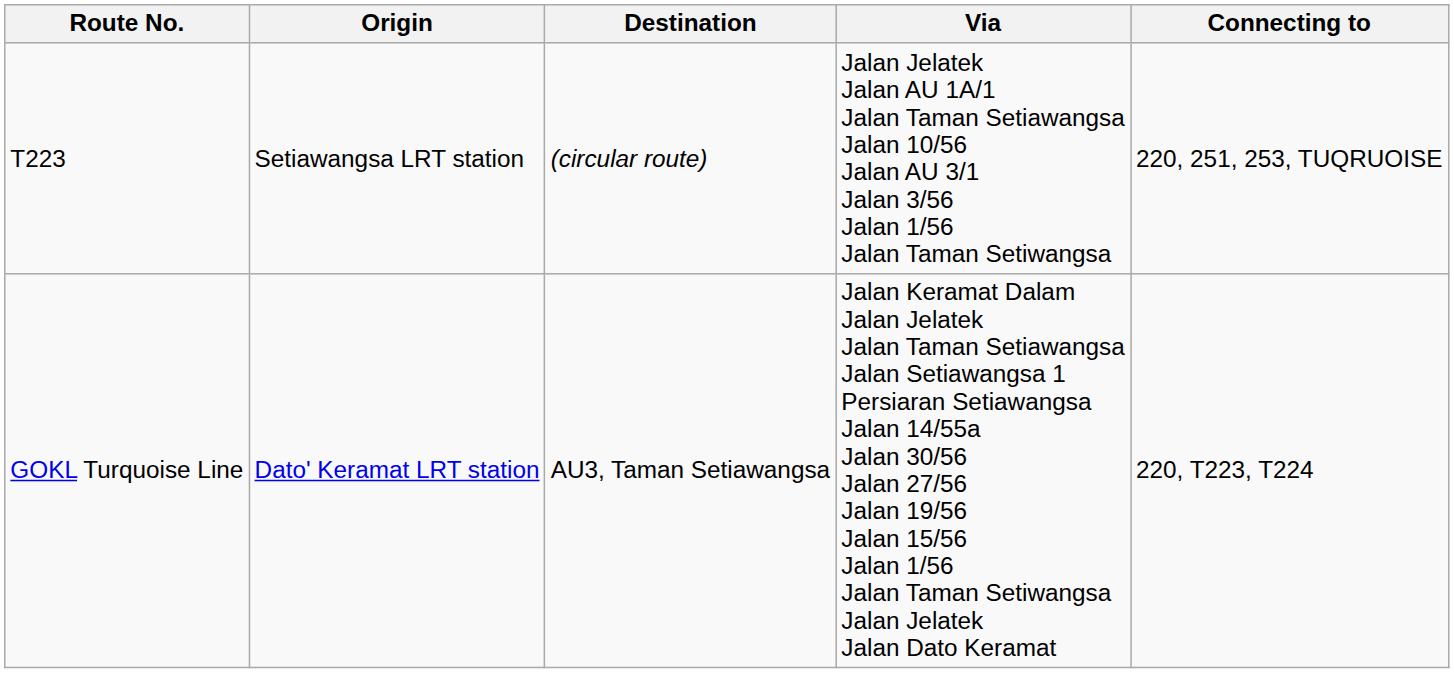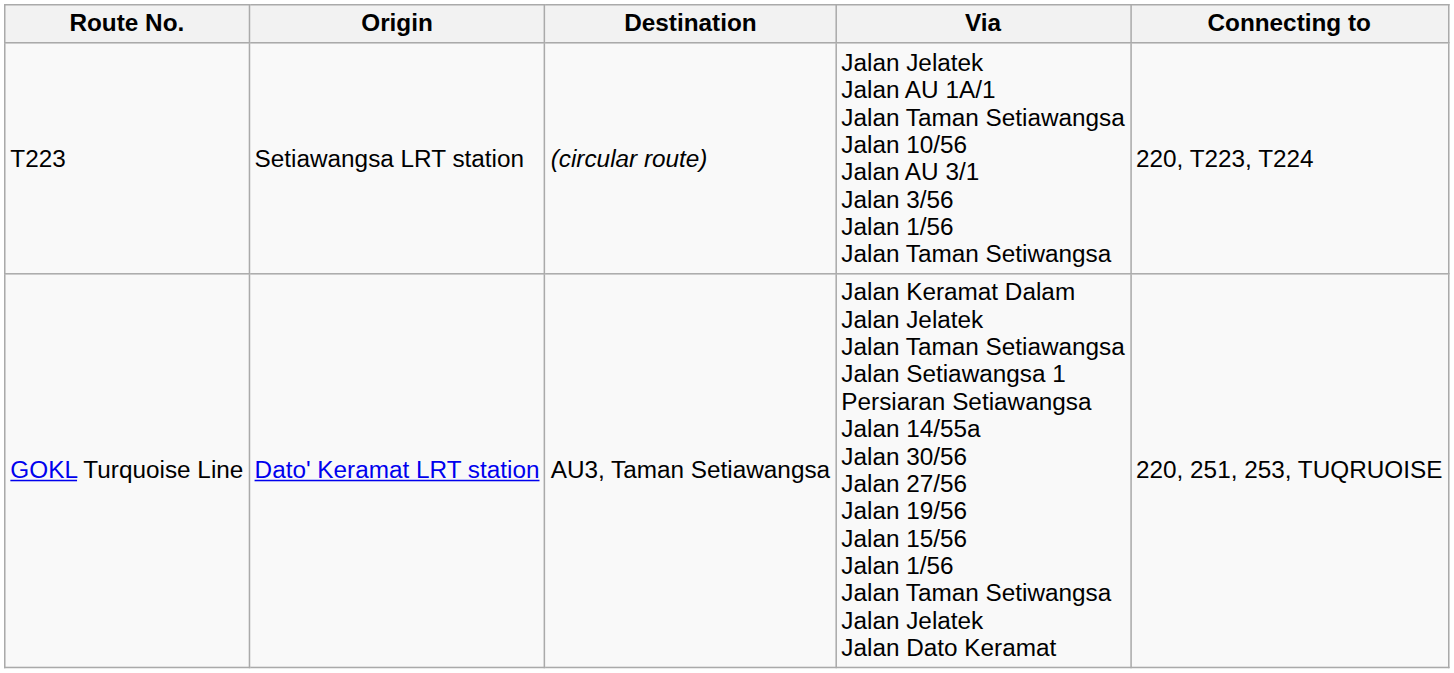T223 | Connecting to: 220, 251, 253, TUQRUOISE -> 220, T223, T224
GOKL Turquoise Line | Connecting to: 220, T223, T224 -> 220, 251, 253, TUQRUOISE
